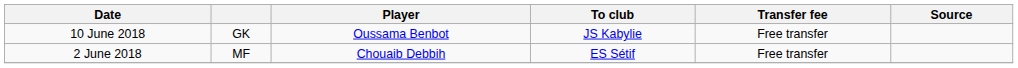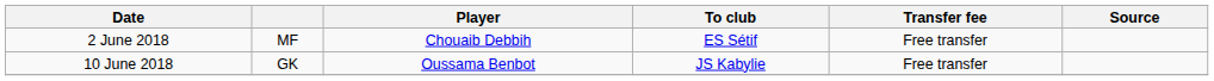rows swapped: 2 June 2018 <-> 10 June 2018
